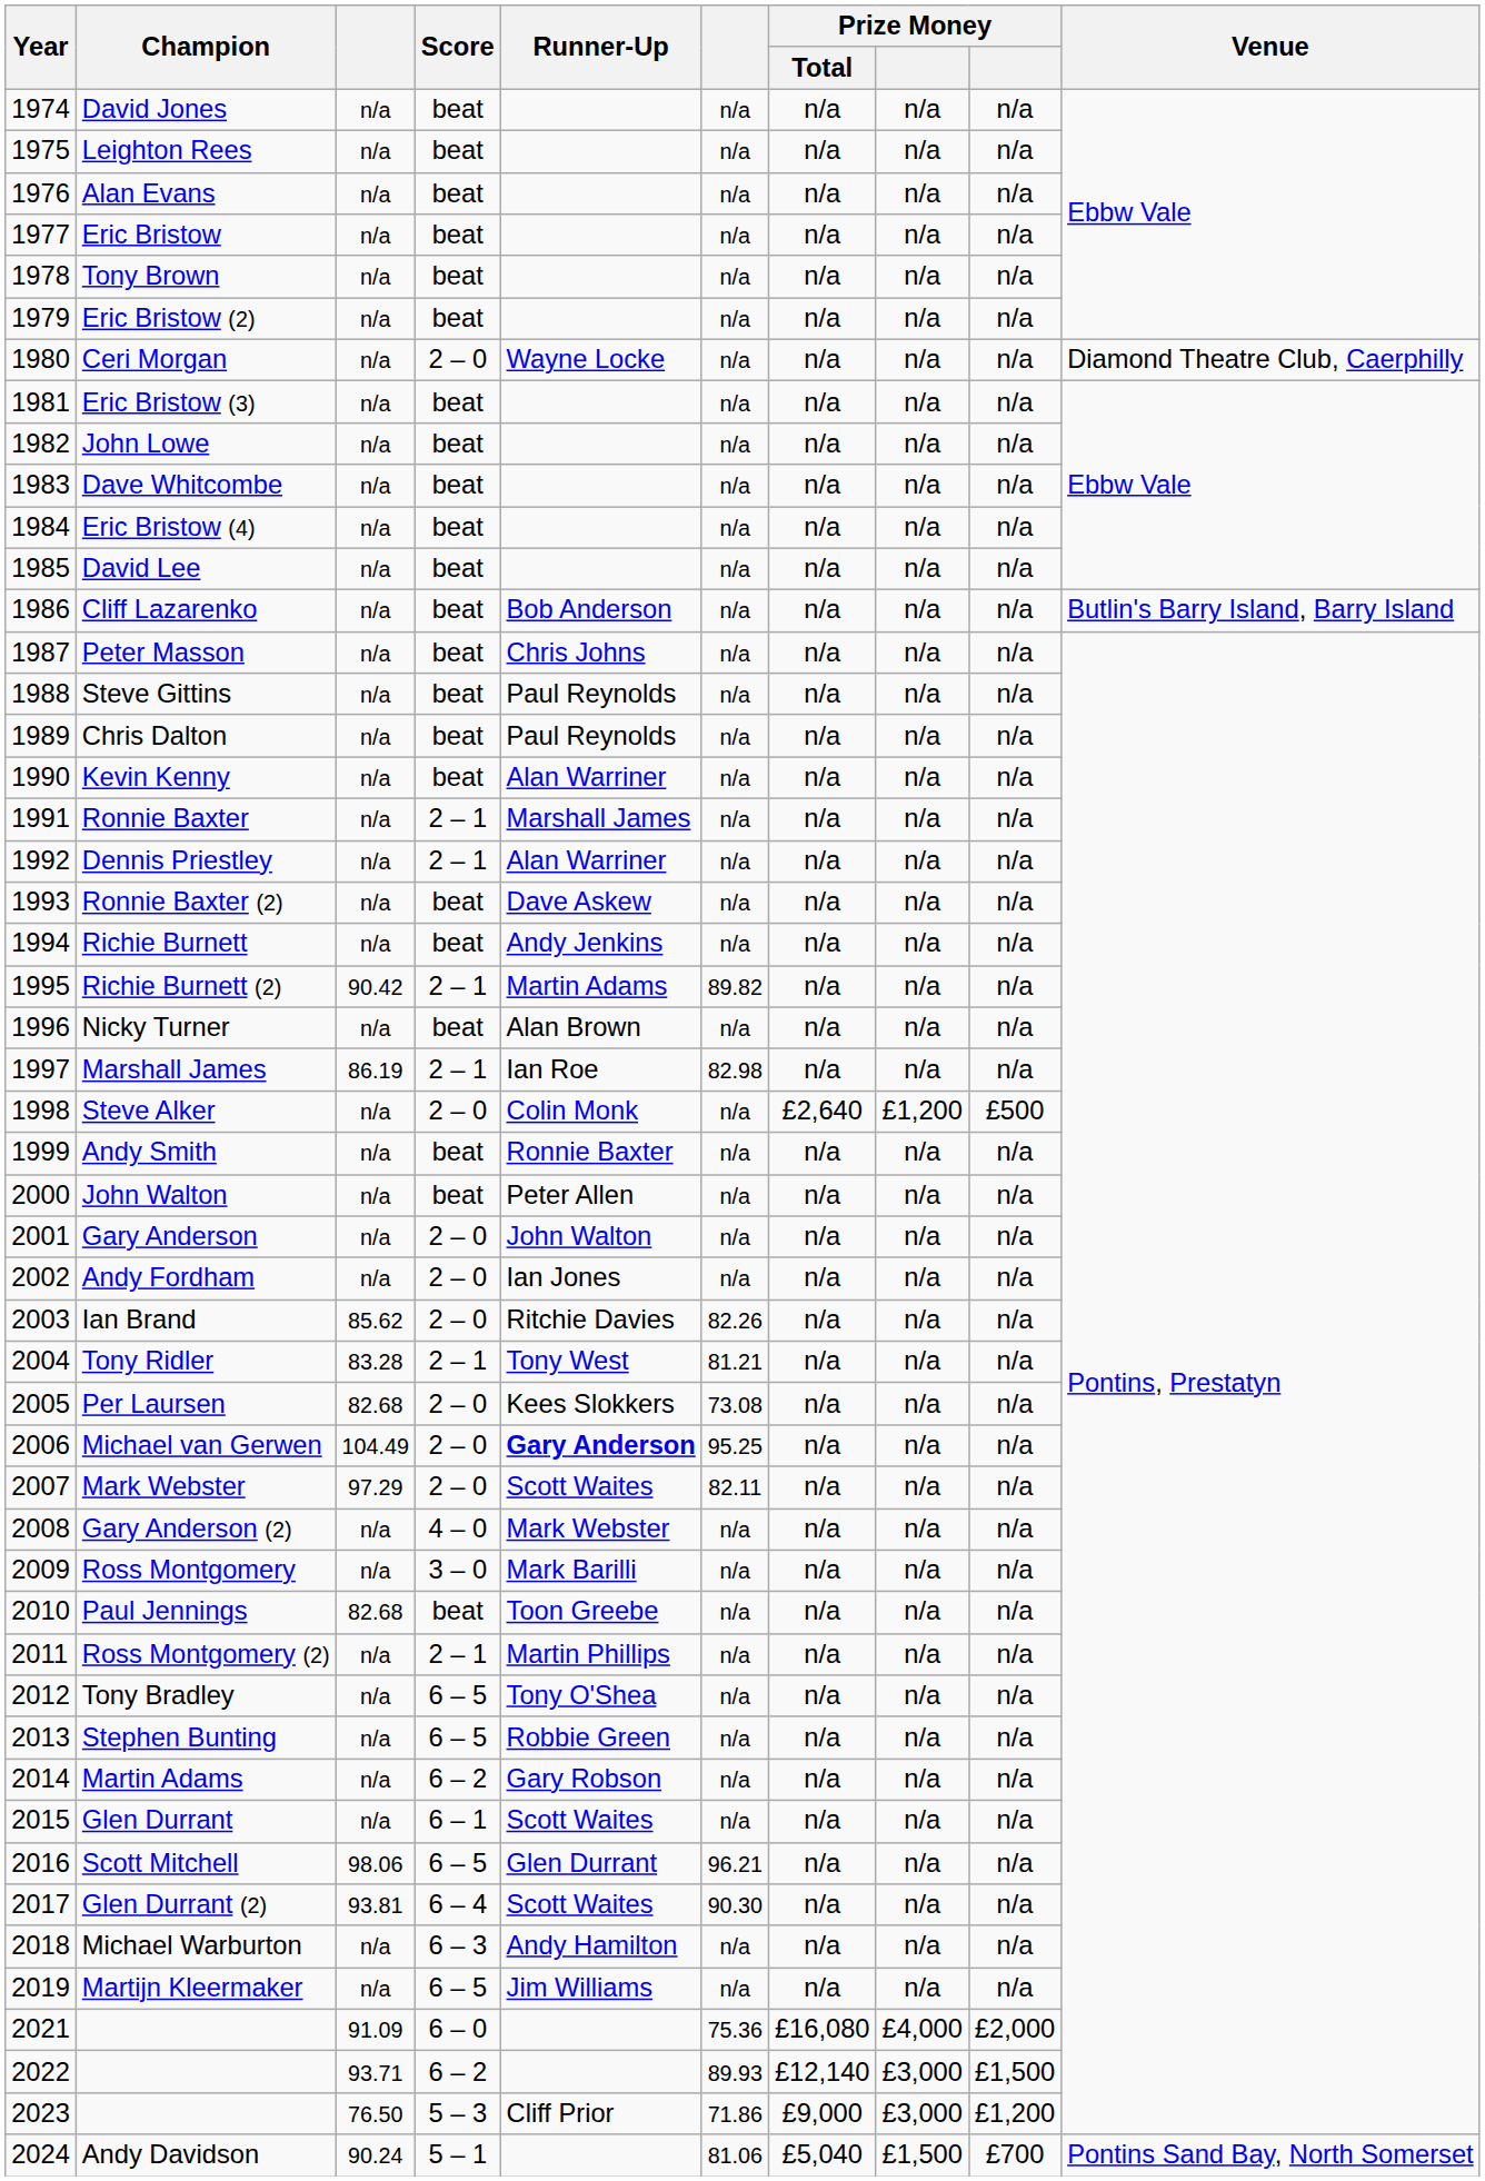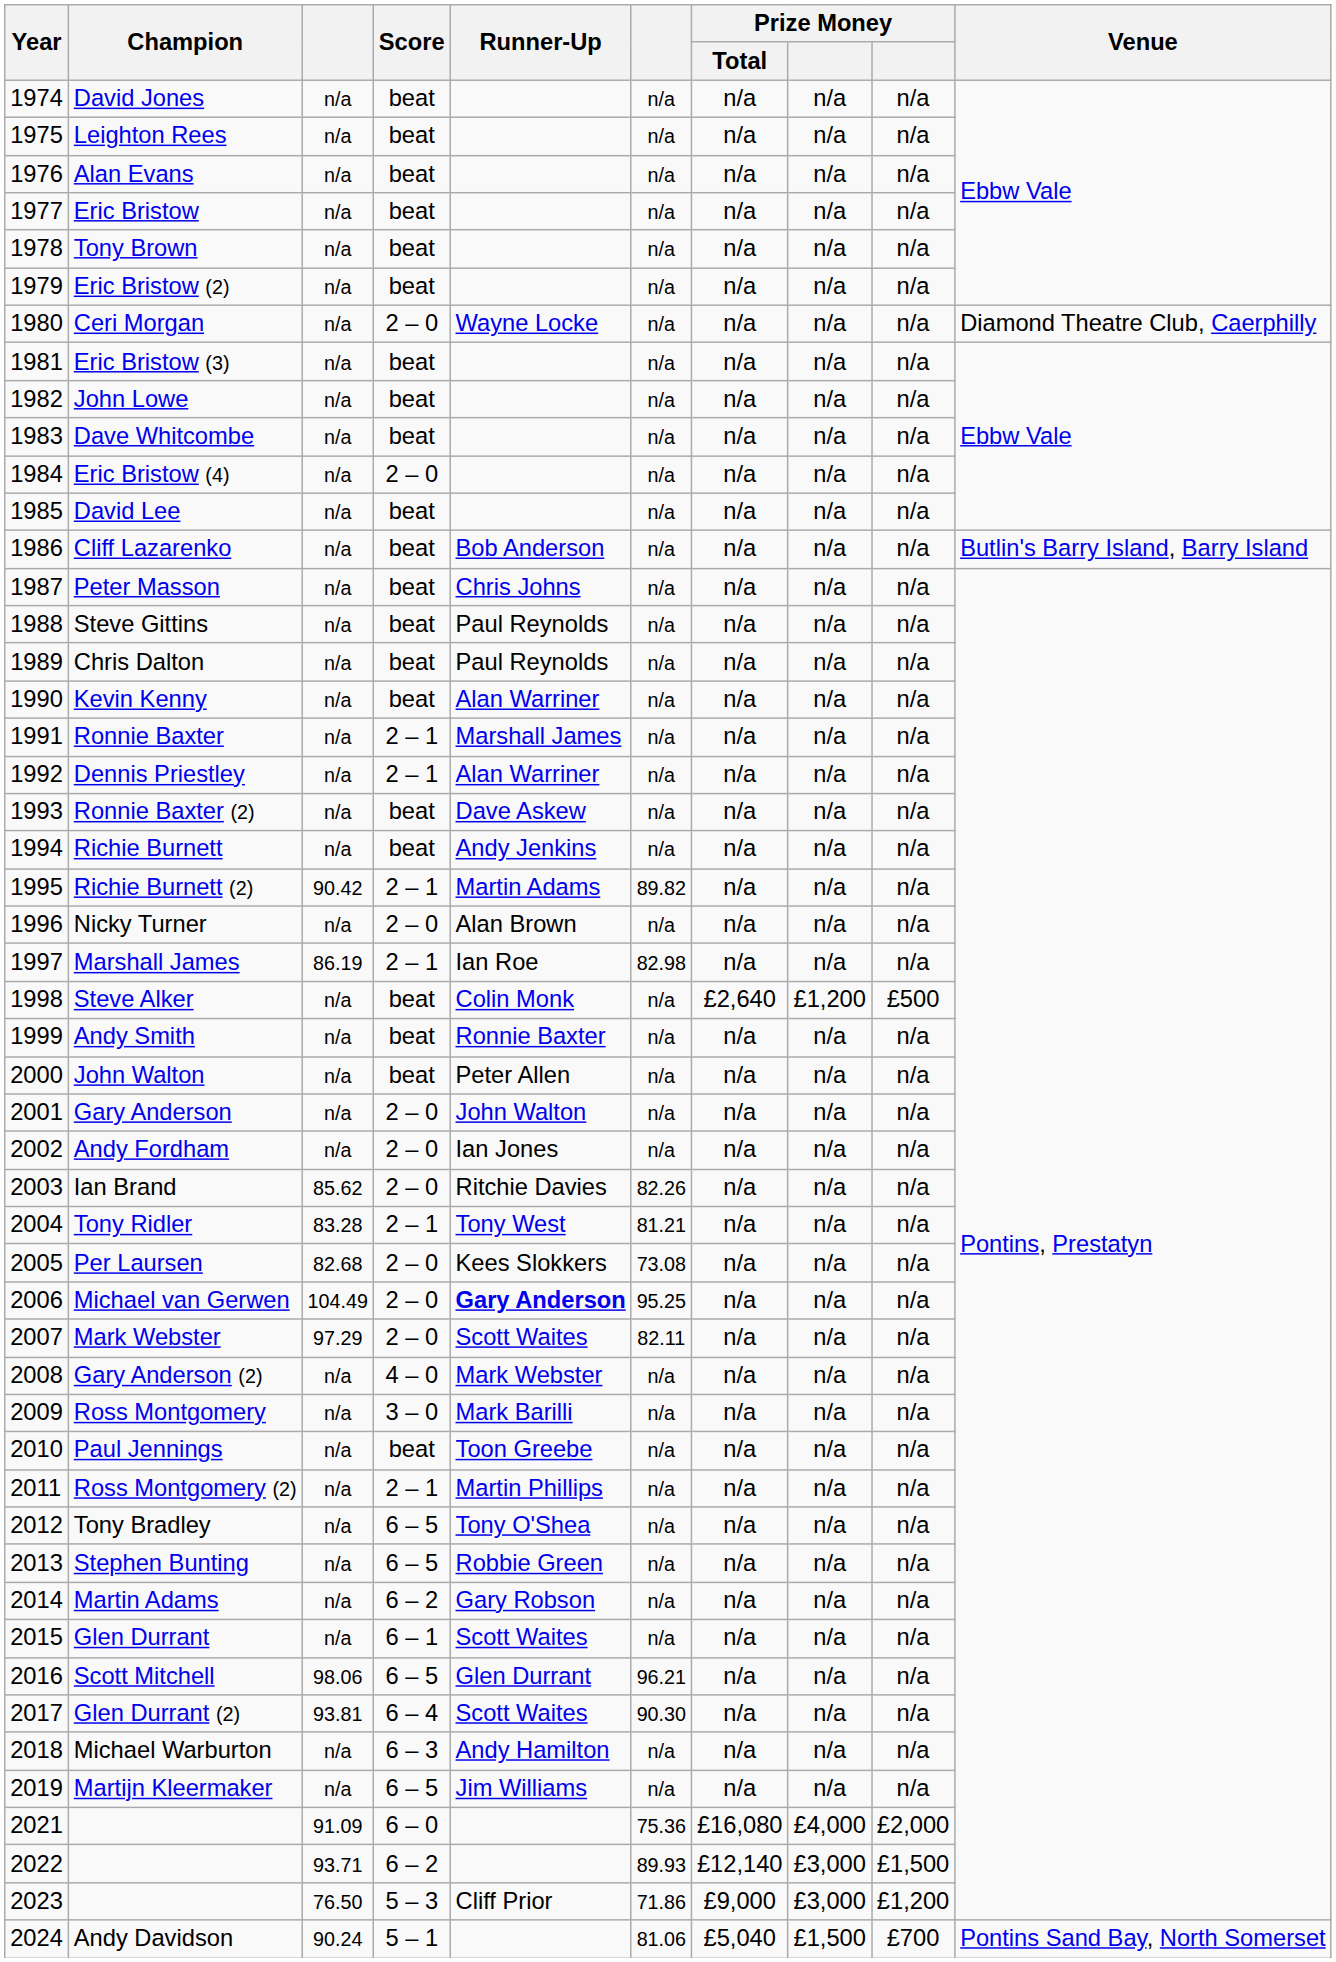Eric Bristow (4) | Score: beat -> 2 – 0
Nicky Turner | Score: beat -> 2 – 0
Steve Alker | Score: 2 – 0 -> beat
Paul Jennings | column 3: 82.68 -> n/a
